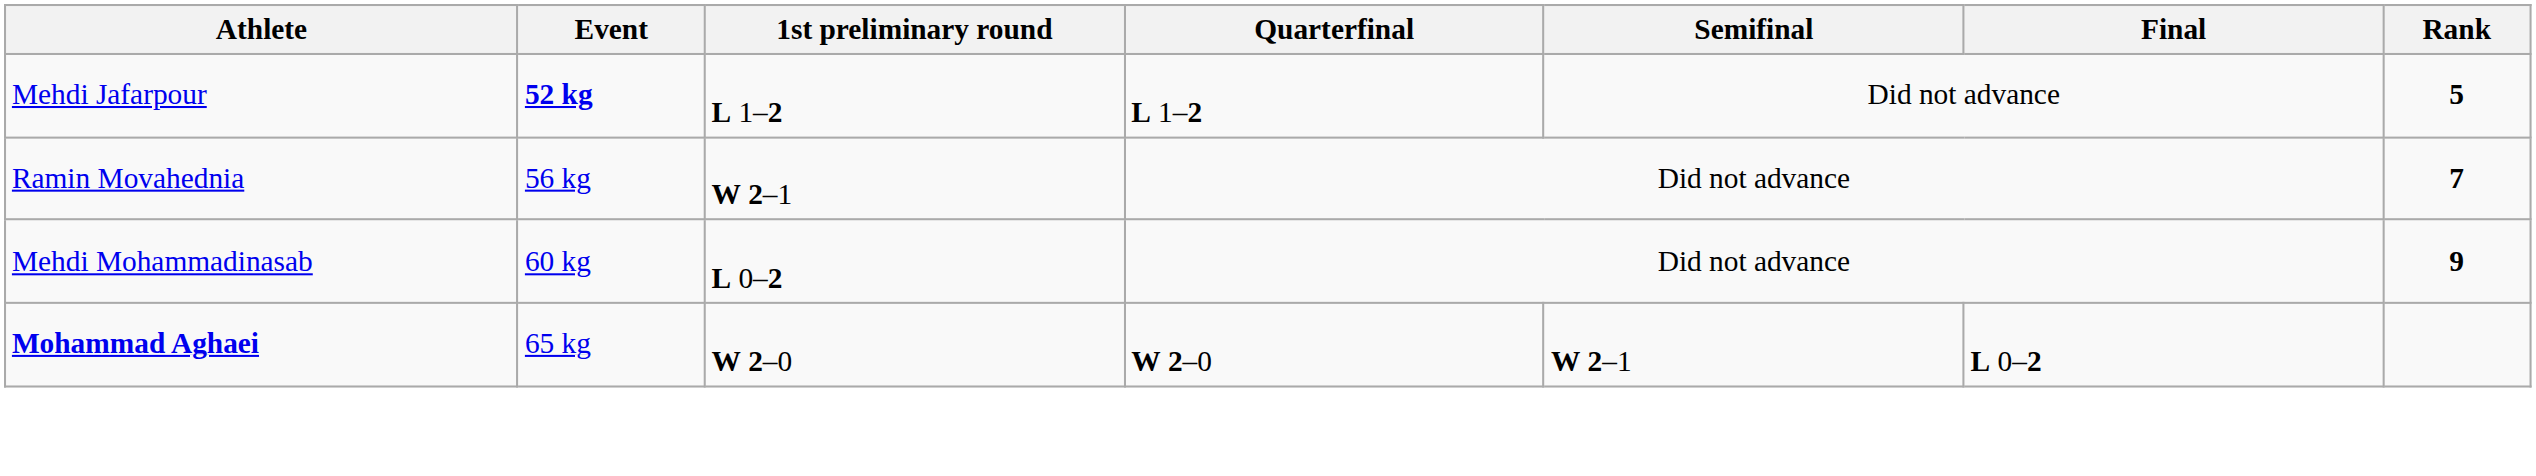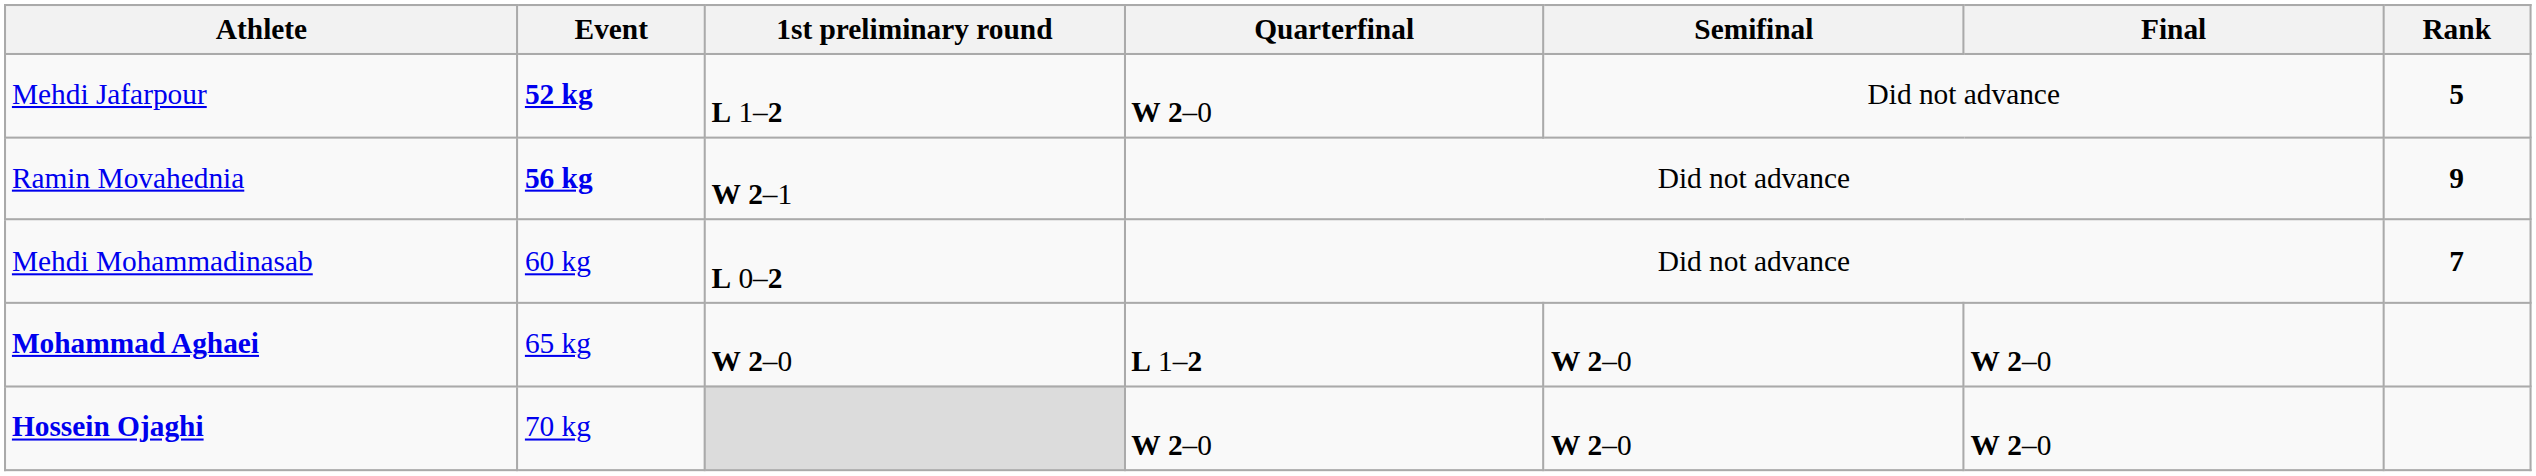Mehdi Jafarpour | Quarterfinal: L 1–2 -> W 2–0
Ramin Movahednia | Event: normal -> bold
Ramin Movahednia | Rank: 7 -> 9
Mehdi Mohammadinasab | Rank: 9 -> 7
Mohammad Aghaei | Quarterfinal: W 2–0 -> L 1–2
Mohammad Aghaei | Semifinal: W 2–1 -> W 2–0
Mohammad Aghaei | Final: L 0–2 -> W 2–0
+ row: Hossein Ojaghi | 70 kg | W 2–0 | W 2–0 | W 2–0
